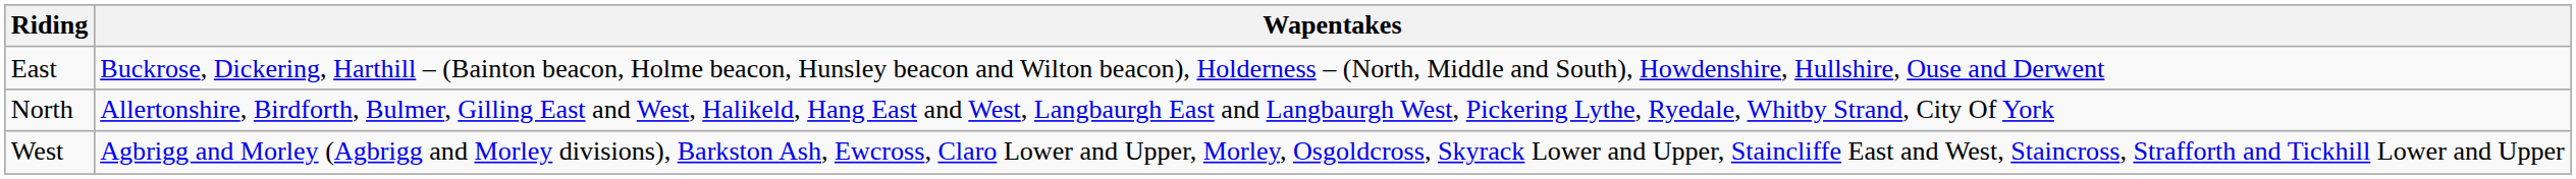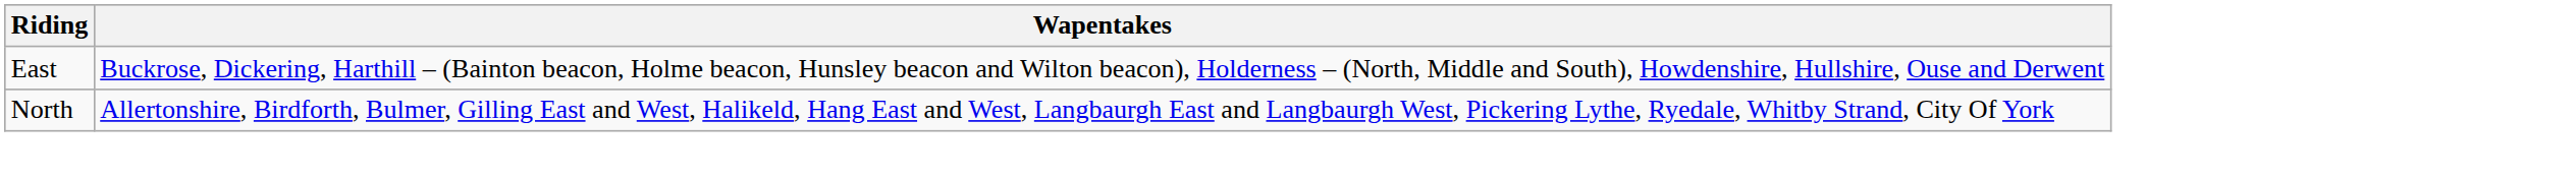- row: West | Agbrigg and Morley (Agbrigg and Morley divisions), Barkston Ash, Ewcross, Claro Lower and Upper, Morley, Osgoldcross, Skyrack Lower and Upper, Staincliffe East and West, Staincross, Strafforth and Tickhill Lower and Upper
